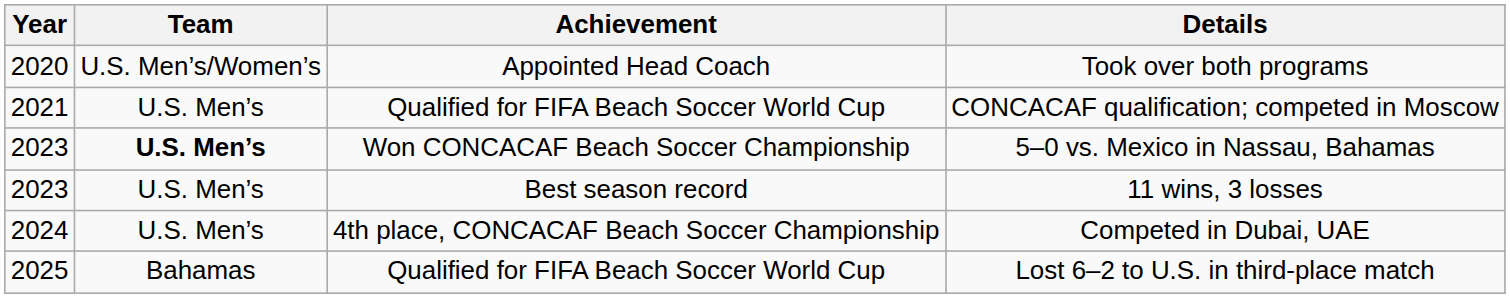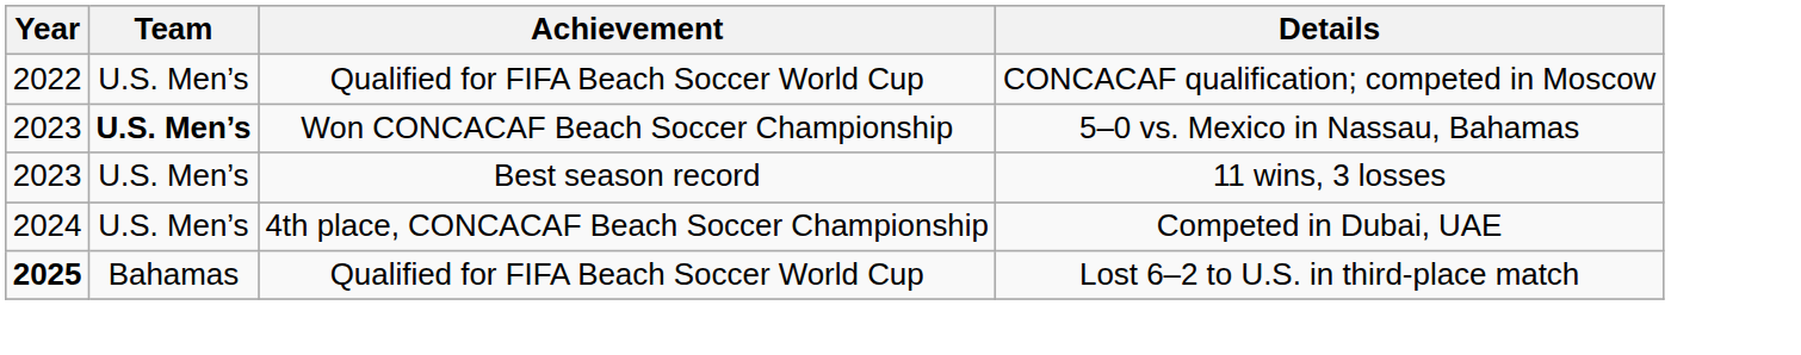- row: 2020 | U.S. Men’s/Women’s | Appointed Head Coach | Took over both programs
CONCACAF qualification; competed in Moscow | Year: 2021 -> 2022
Lost 6–2 to U.S. in third-place match | Year: normal -> bold
